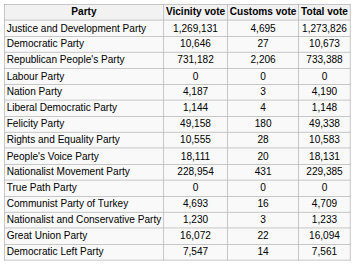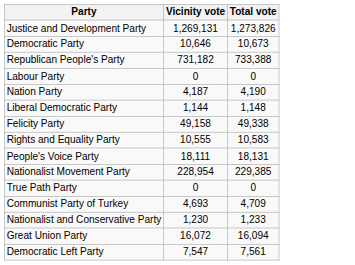- column: Customs vote | 4,695 | 27 | 2,206 | 0 | 3 | 4 | 180 | 28 | 20 | 431 | 0 | 16 | 3 | 22 | 14
